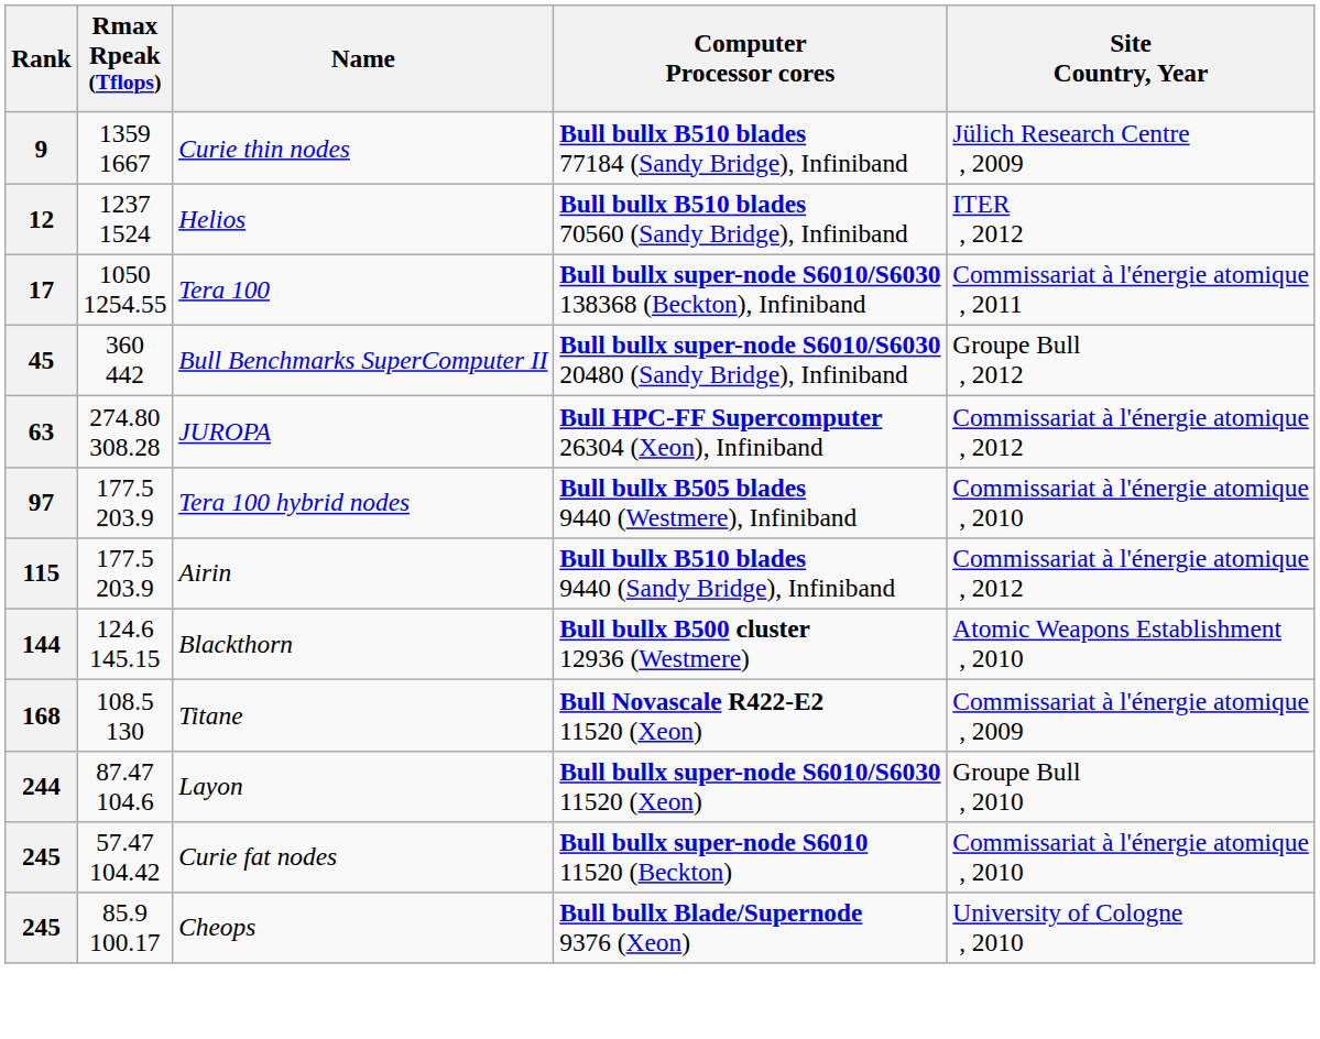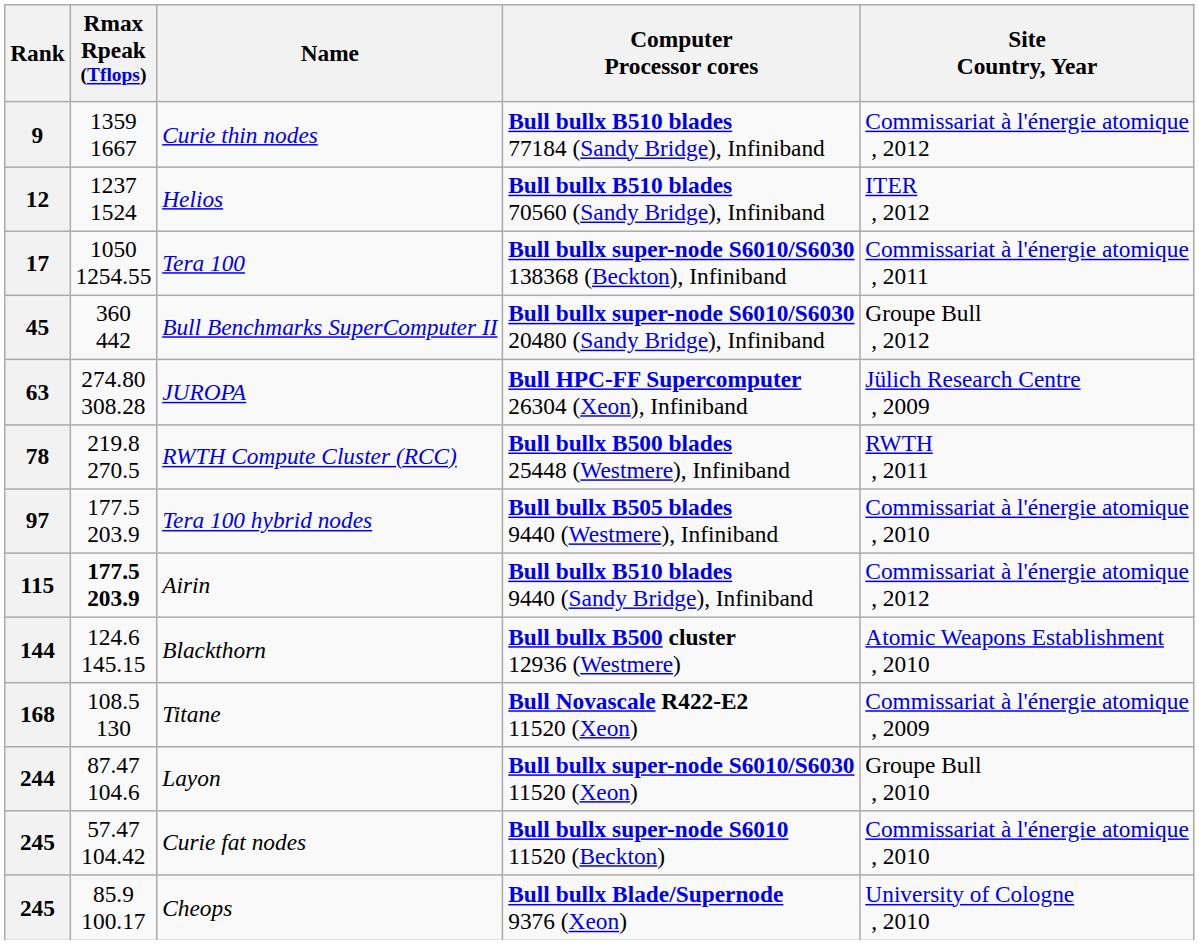9 | Site Country, Year: Jülich Research Centre , 2009 -> Commissariat à l'énergie atomique , 2012
63 | Site Country, Year: Commissariat à l'énergie atomique , 2012 -> Jülich Research Centre , 2009
+ row: 78 | 219.8 270.5 | RWTH Compute Cluster (RCC) | Bull bullx B500 blades 25448 (Westmere), Infiniband | RWTH , 2011
115 | Rmax Rpeak (Tflops): normal -> bold
